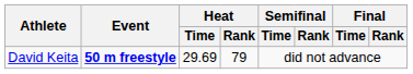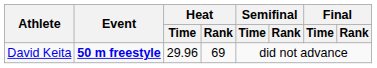David Keita | Heat / Time: 29.69 -> 29.96
David Keita | Heat / Rank: 79 -> 69
